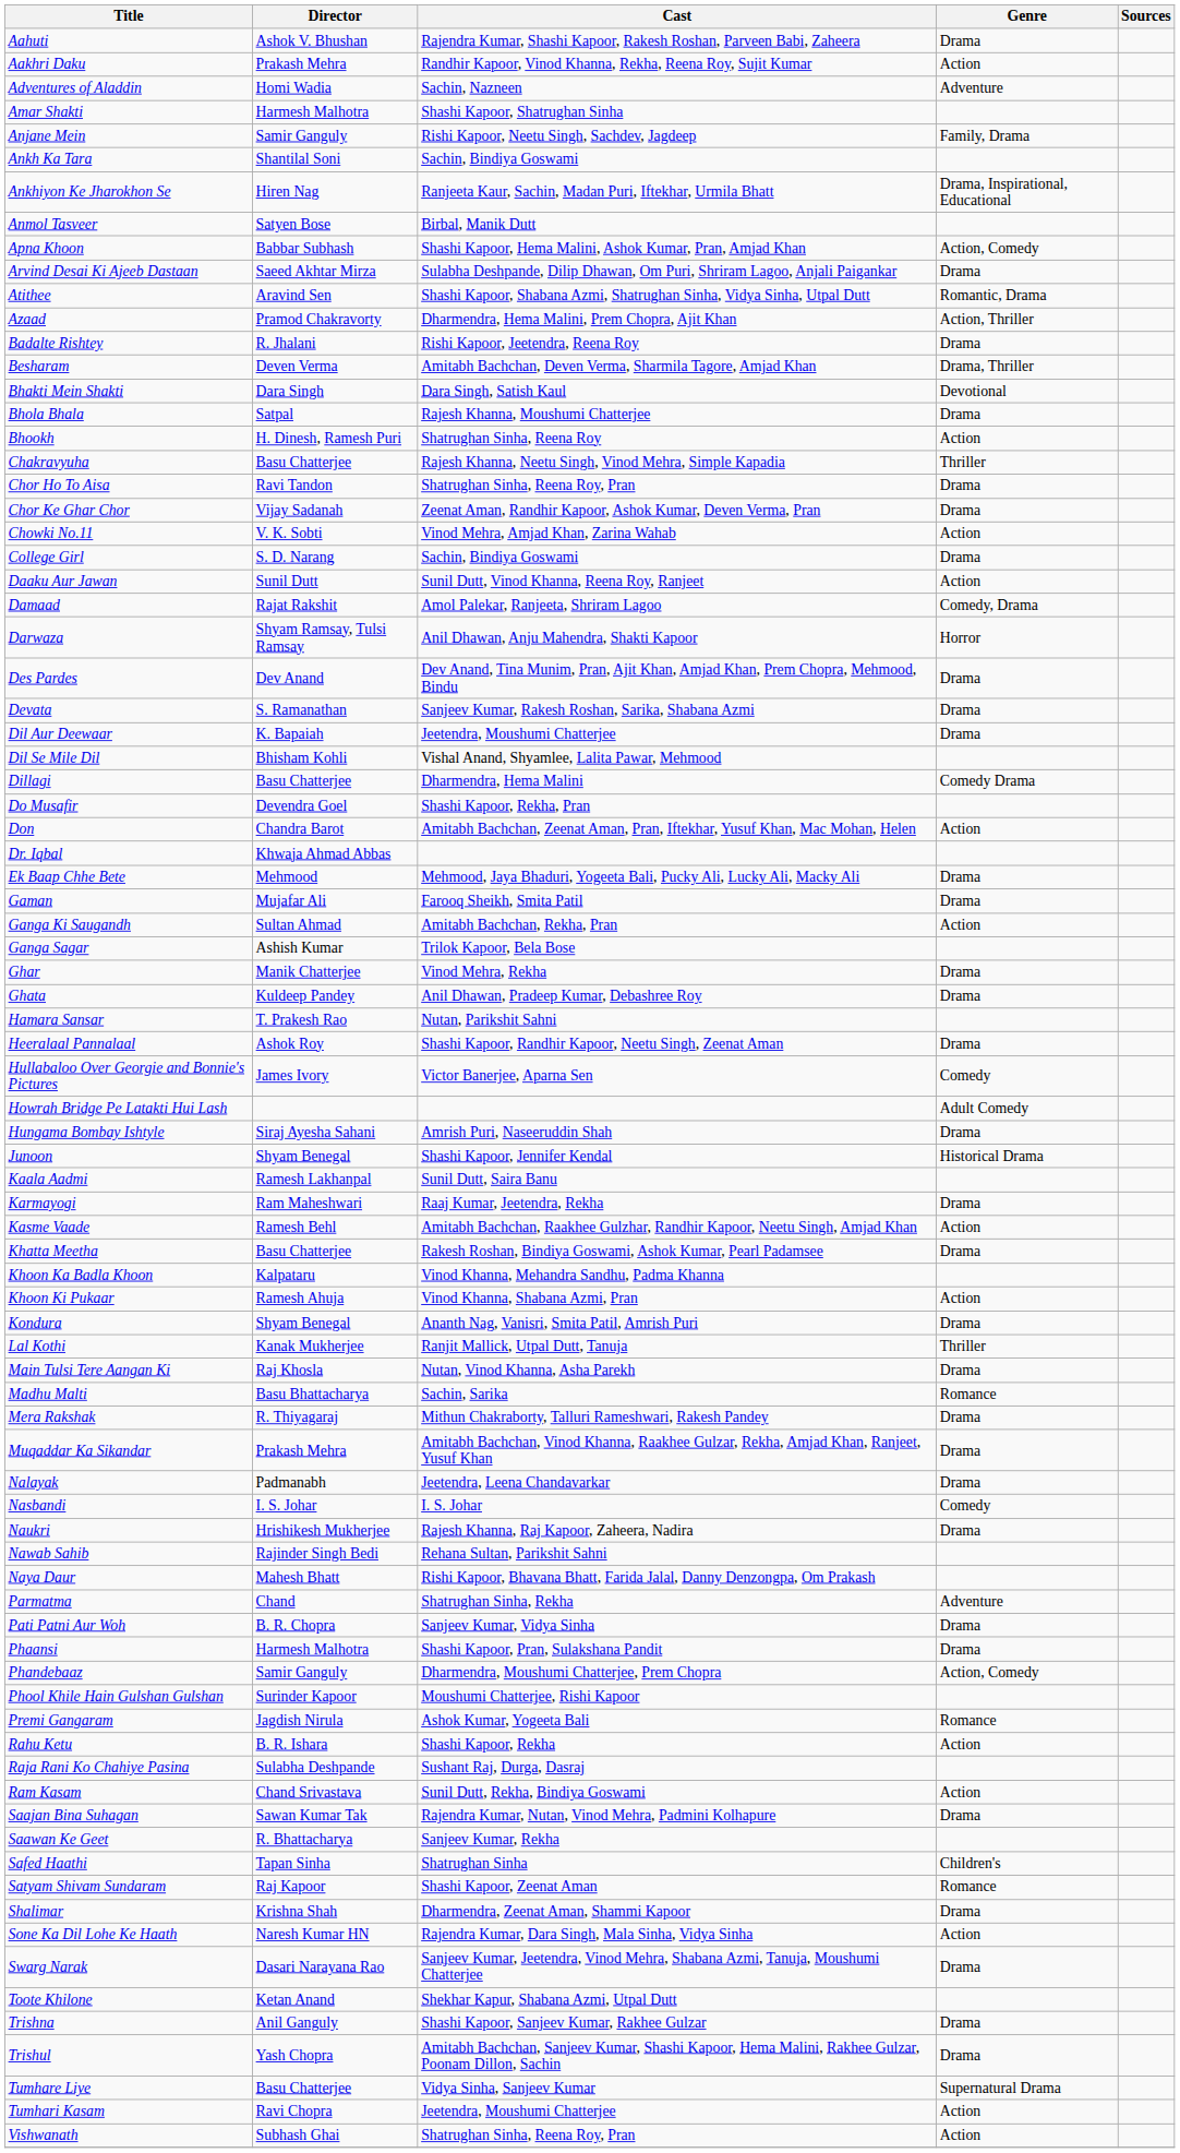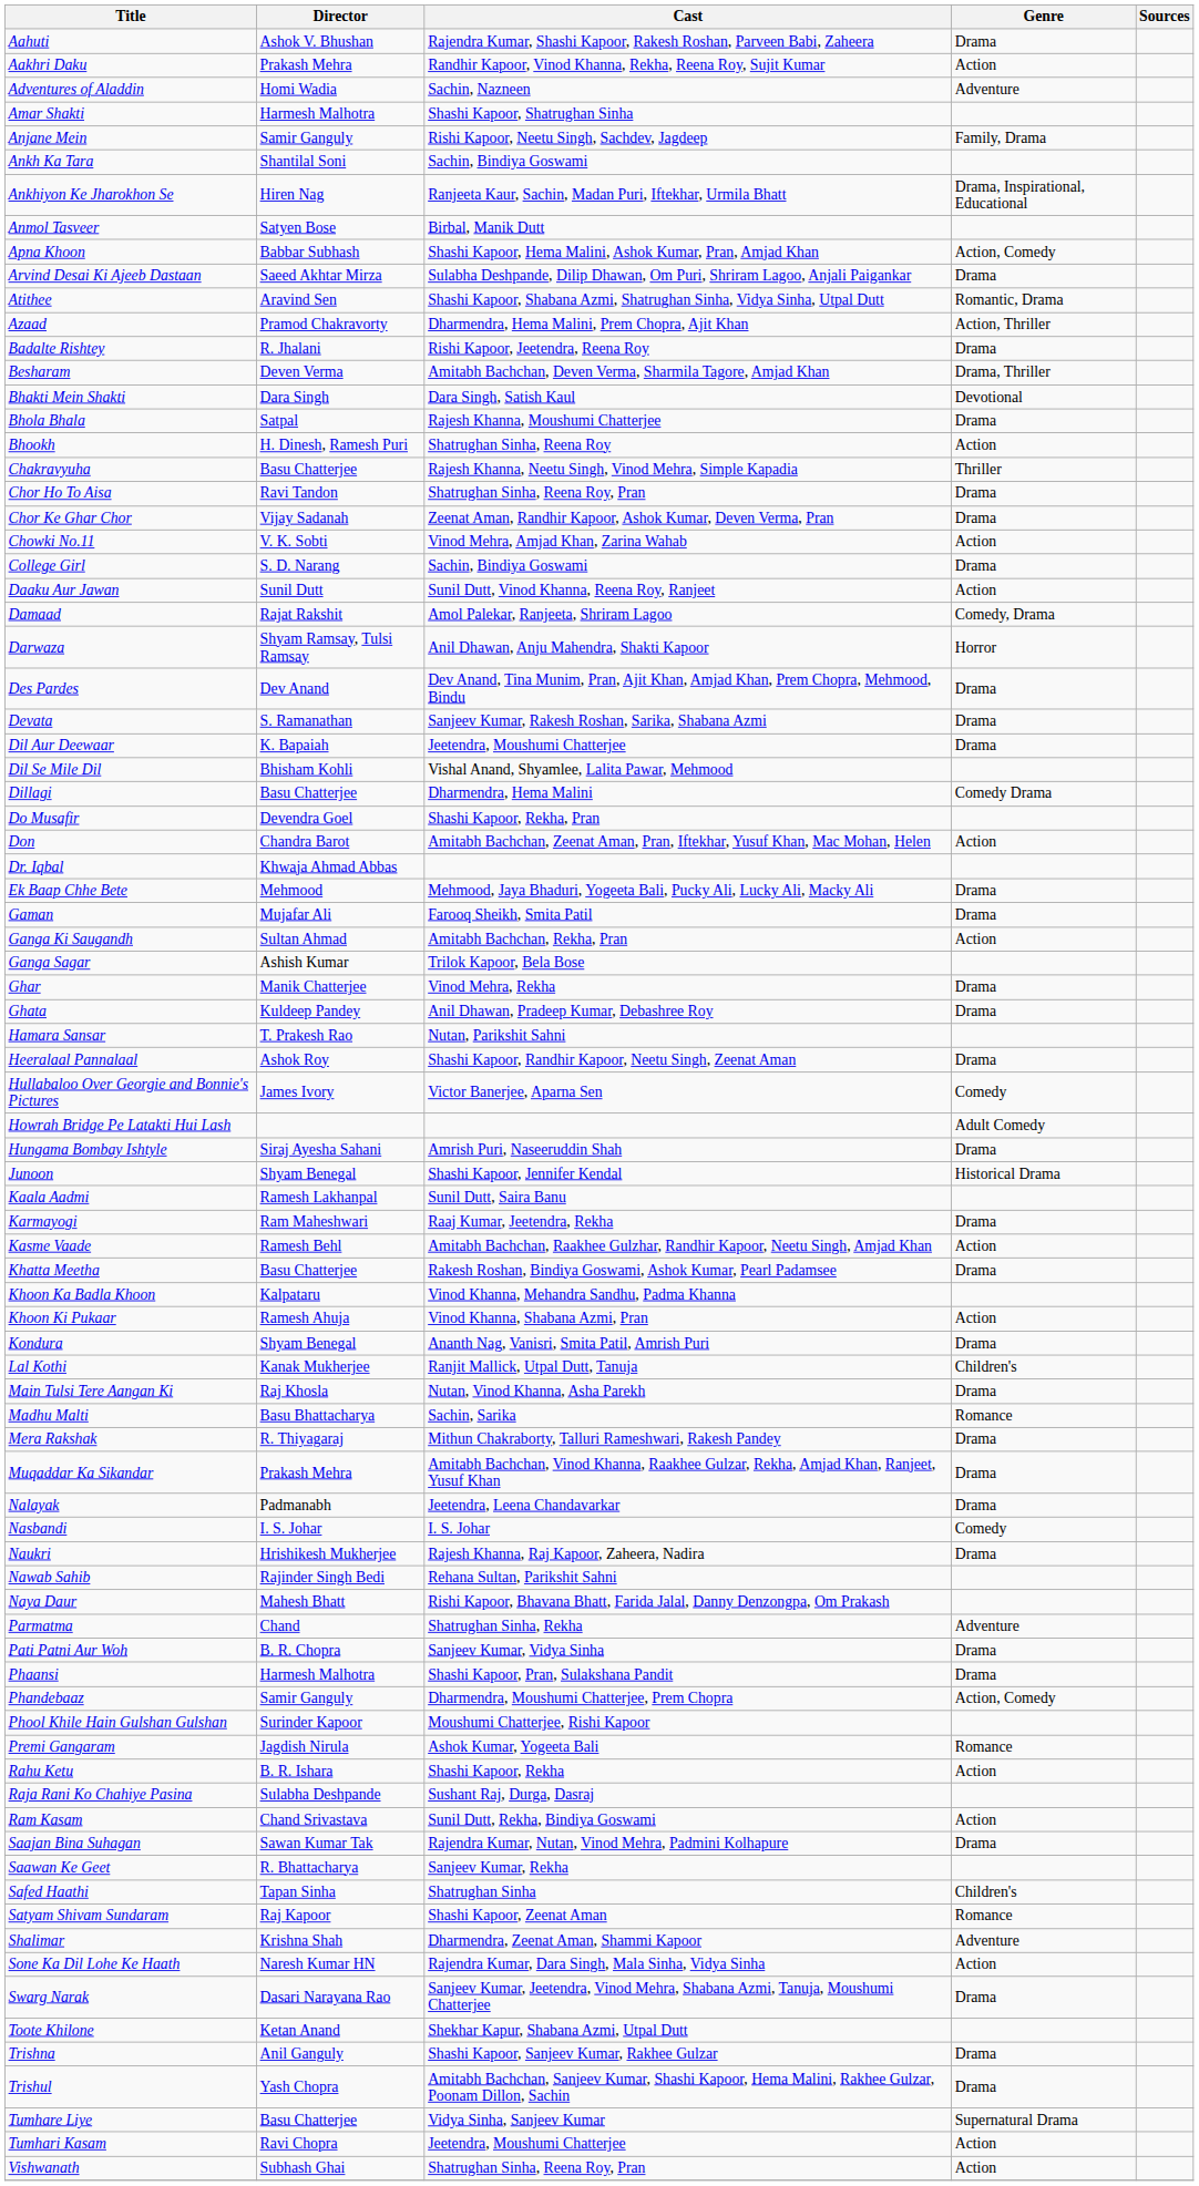Lal Kothi | Genre: Thriller -> Children's
Shalimar | Genre: Drama -> Adventure
